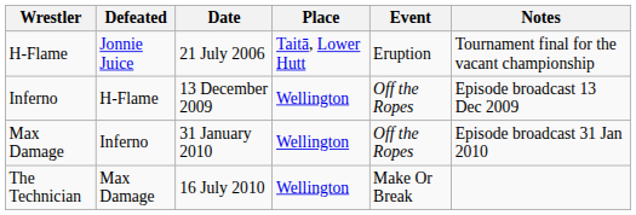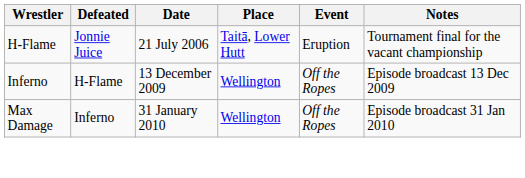- row: The Technician | Max Damage | 16 July 2010 | Wellington | Make Or Break
